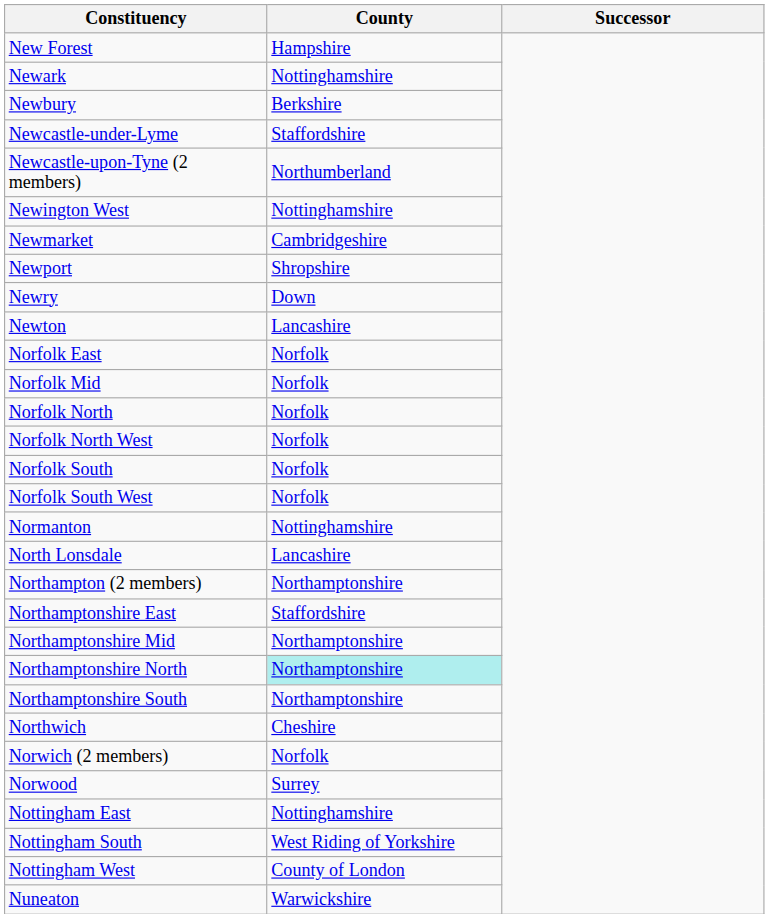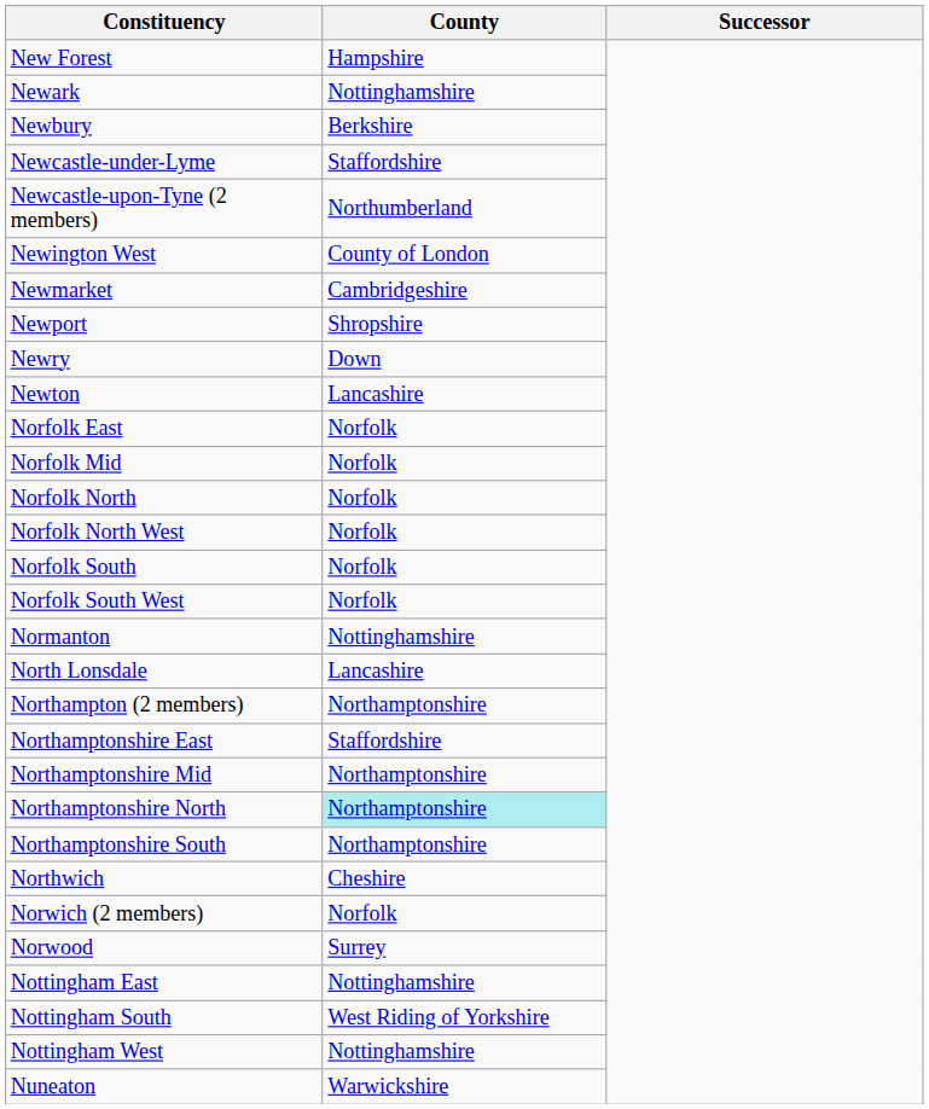Newington West | County: Nottinghamshire -> County of London
Nottingham West | County: County of London -> Nottinghamshire
